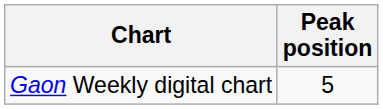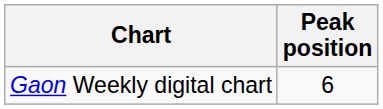Gaon Weekly digital chart | Peak position: 5 -> 6
